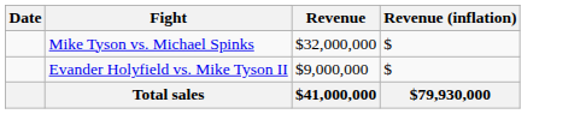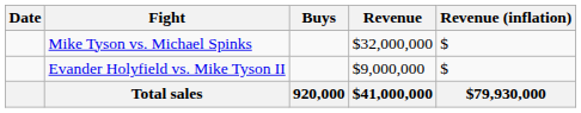+ column: Buys | 920,000
